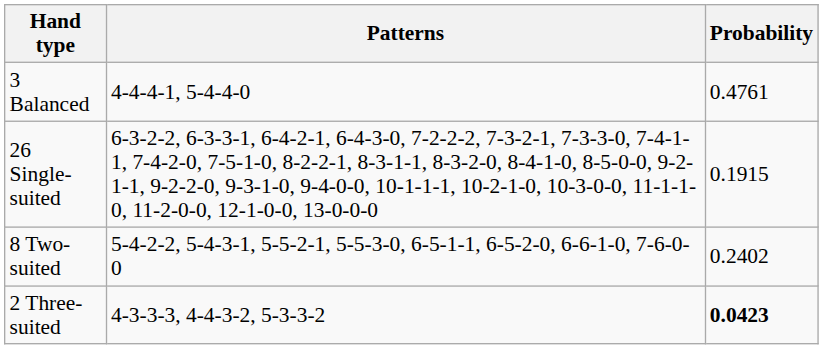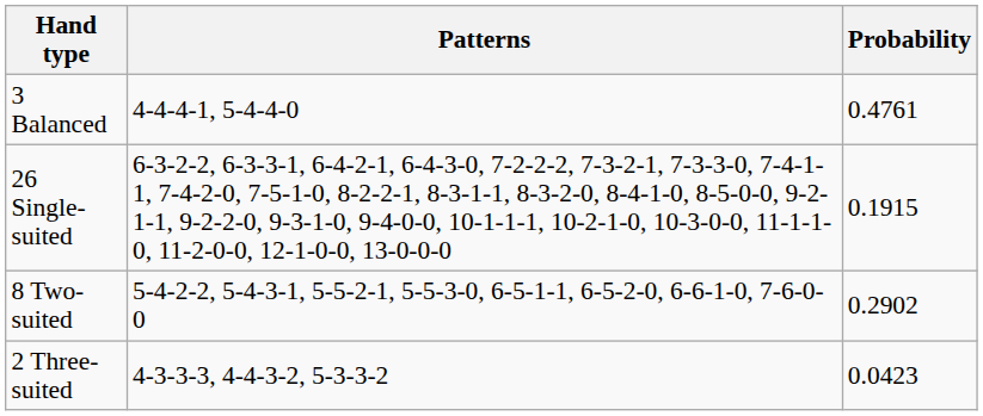8 Two-suited | Probability: 0.2402 -> 0.2902
2 Three-suited | Probability: bold -> normal
